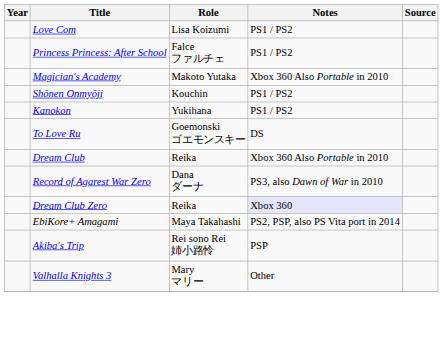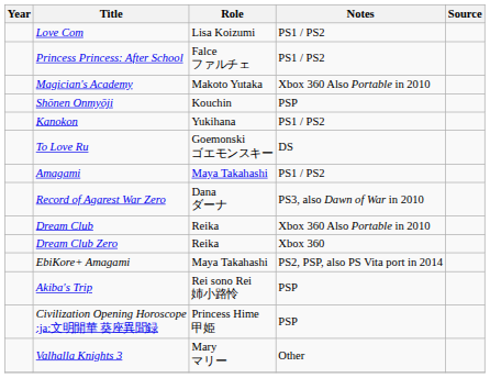Shōnen Onmyōji | Notes: PS1 / PS2 -> PSP
+ row: Amagami | Maya Takahashi | PS1 / PS2
rows swapped: Record of Agarest War Zero <-> Dream Club
Dream Club Zero | Notes: lavender background -> no background
+ row: Civilization Opening Horoscope :ja:文明開華 葵座異聞録 | Princess Hime 甲姫 | PSP
